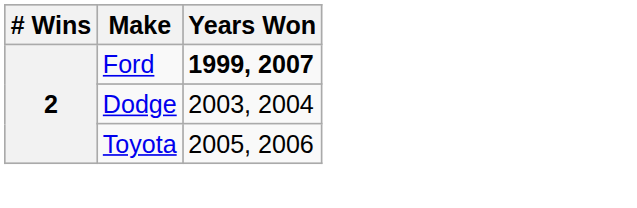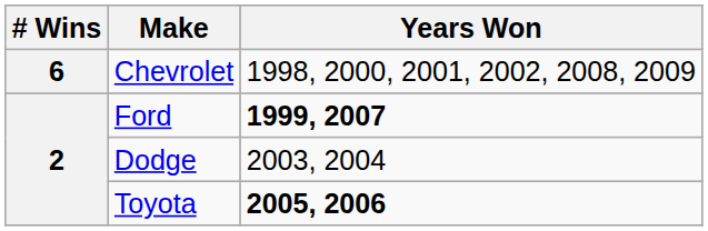+ row: 6 | Chevrolet | 1998, 2000, 2001, 2002, 2008, 2009
Toyota | Years Won: normal -> bold
